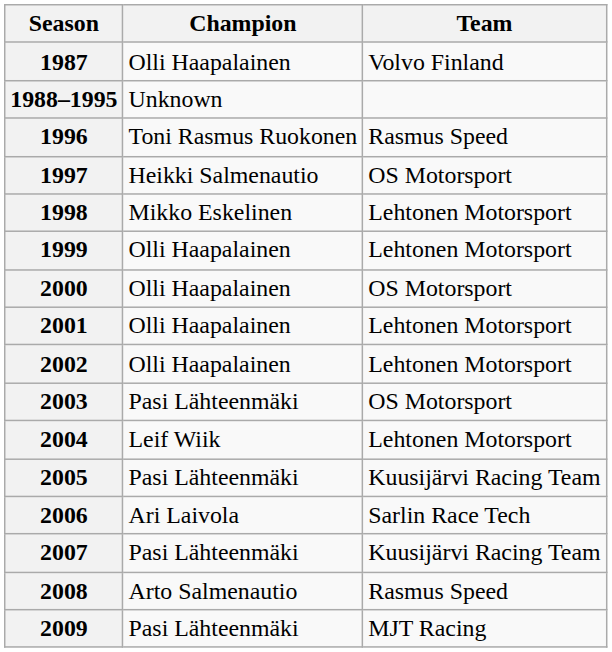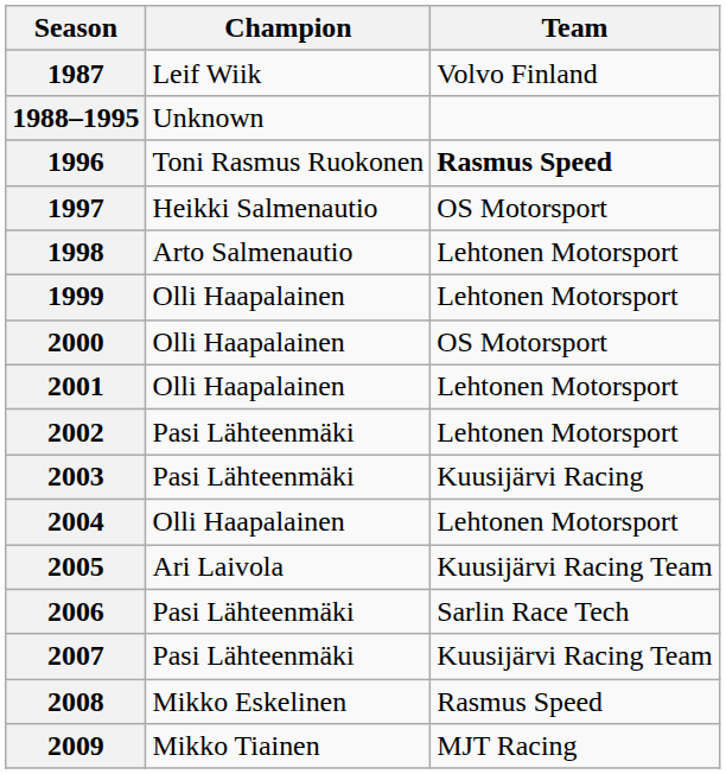1987 | Champion: Olli Haapalainen -> Leif Wiik
1996 | Team: normal -> bold
1998 | Champion: Mikko Eskelinen -> Arto Salmenautio
2002 | Champion: Olli Haapalainen -> Pasi Lähteenmäki
2003 | Team: OS Motorsport -> Kuusijärvi Racing
2004 | Champion: Leif Wiik -> Olli Haapalainen
2005 | Champion: Pasi Lähteenmäki -> Ari Laivola
2006 | Champion: Ari Laivola -> Pasi Lähteenmäki
2008 | Champion: Arto Salmenautio -> Mikko Eskelinen
2009 | Champion: Pasi Lähteenmäki -> Mikko Tiainen
